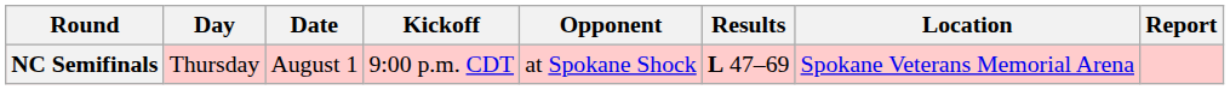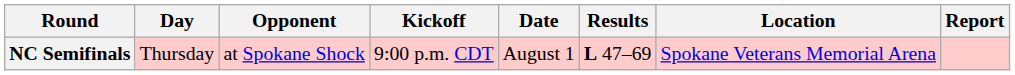columns swapped: Date <-> Opponent
